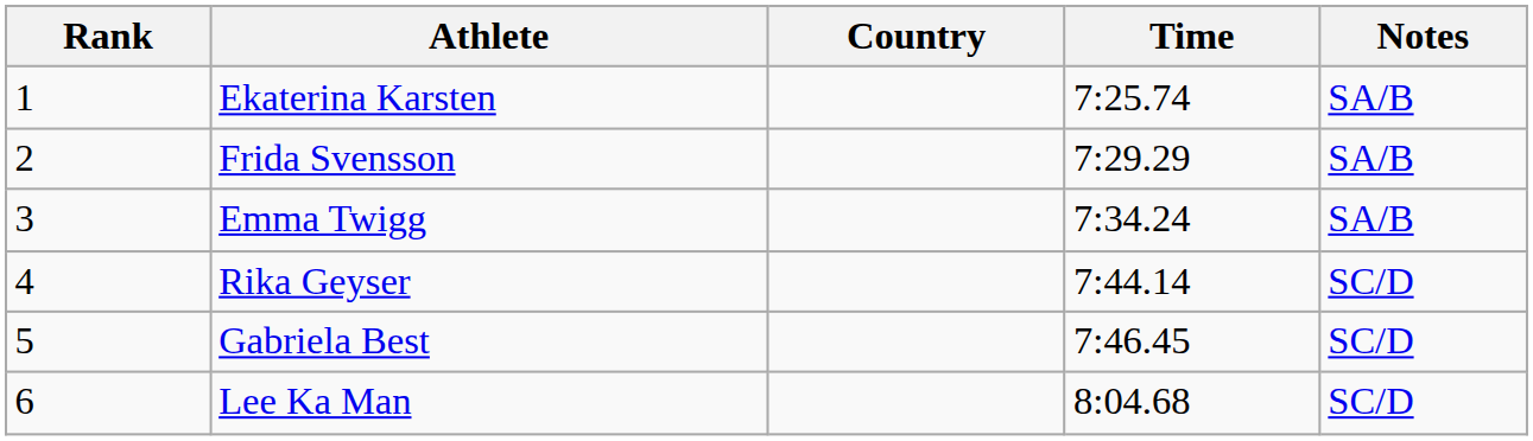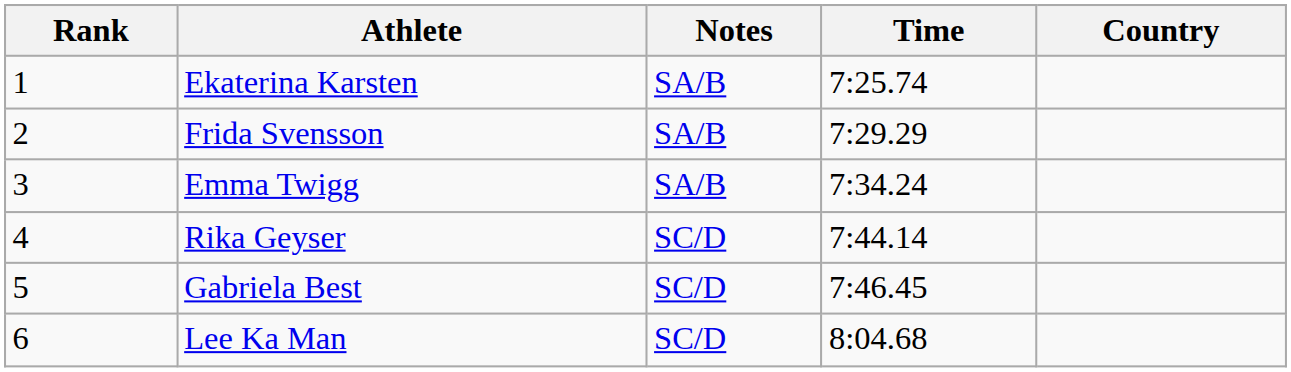columns swapped: Country <-> Notes
